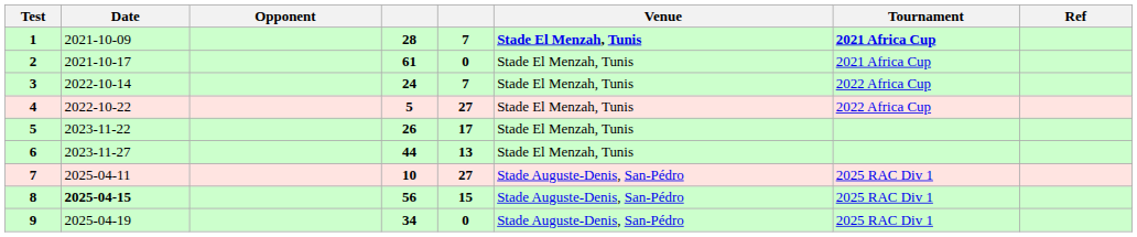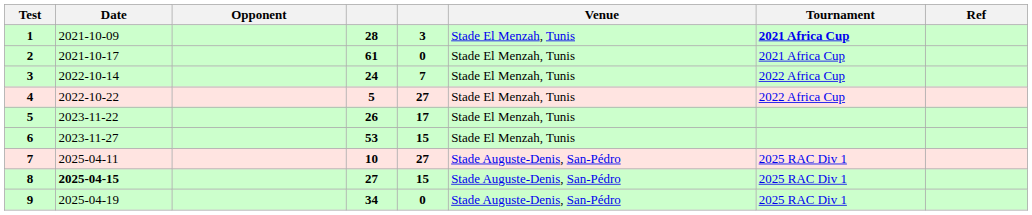1 | column 5: 7 -> 3
1 | Venue: bold -> normal
6 | column 4: 44 -> 53
6 | column 5: 13 -> 15
8 | column 4: 56 -> 27
